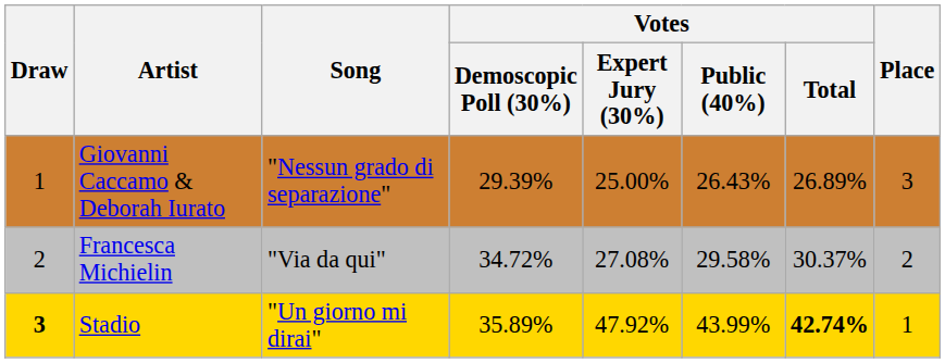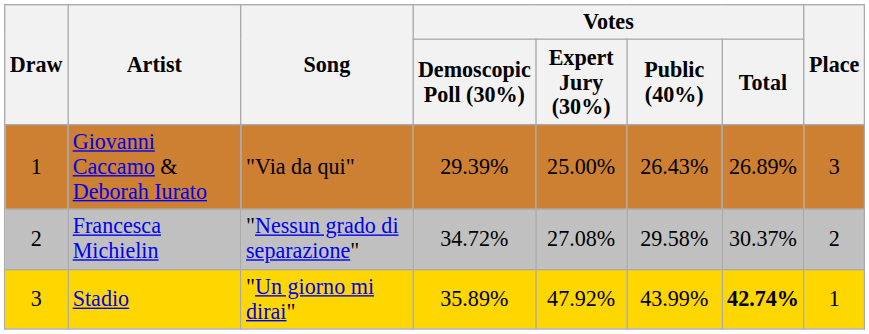Giovanni Caccamo & Deborah Iurato | Song: "Nessun grado di separazione" -> "Via da qui"
Francesca Michielin | Song: "Via da qui" -> "Nessun grado di separazione"
Stadio | Draw: bold -> normal
